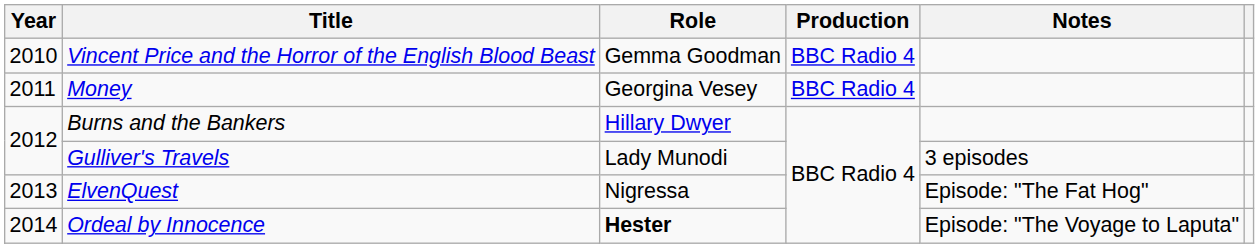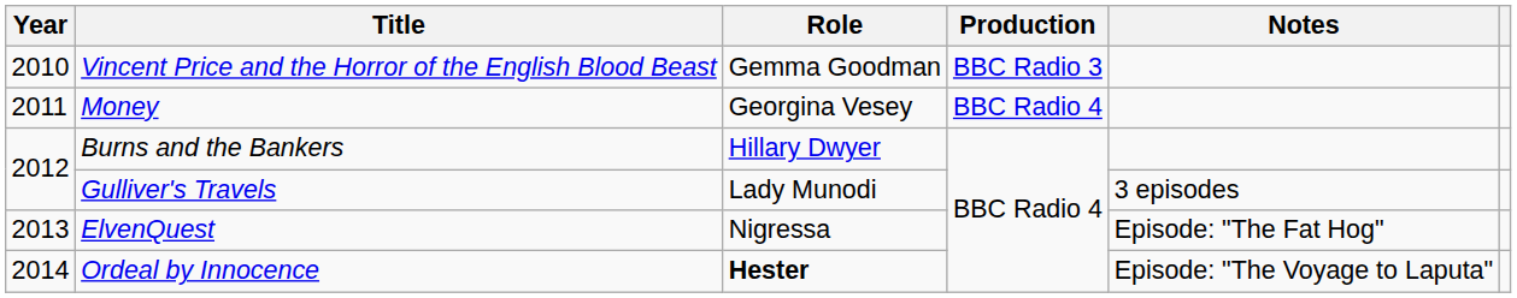Vincent Price and the Horror of the English Blood Beast | Production: BBC Radio 4 -> BBC Radio 3
